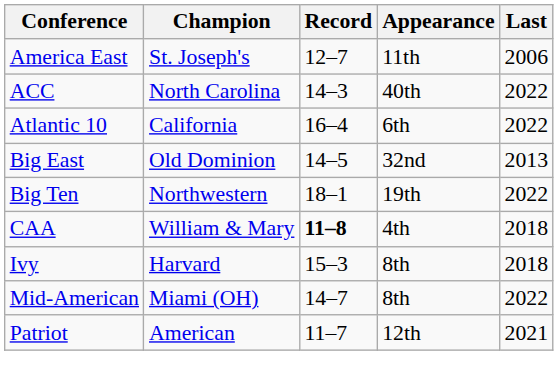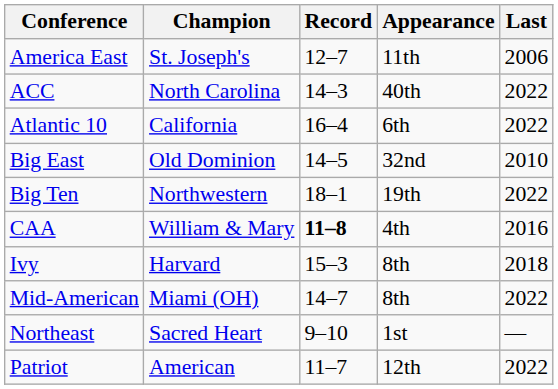Big East | Last: 2013 -> 2010
CAA | Last: 2018 -> 2016
+ row: Northeast | Sacred Heart | 9–10 | 1st | —
Patriot | Last: 2021 -> 2022
